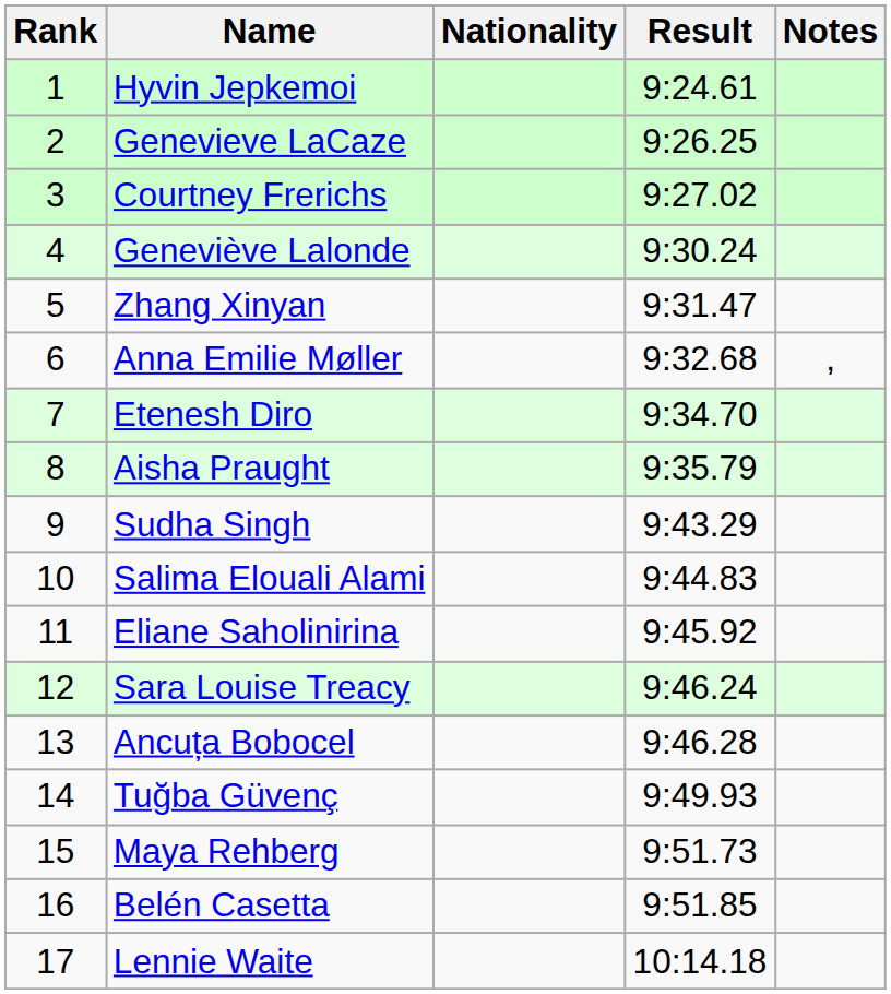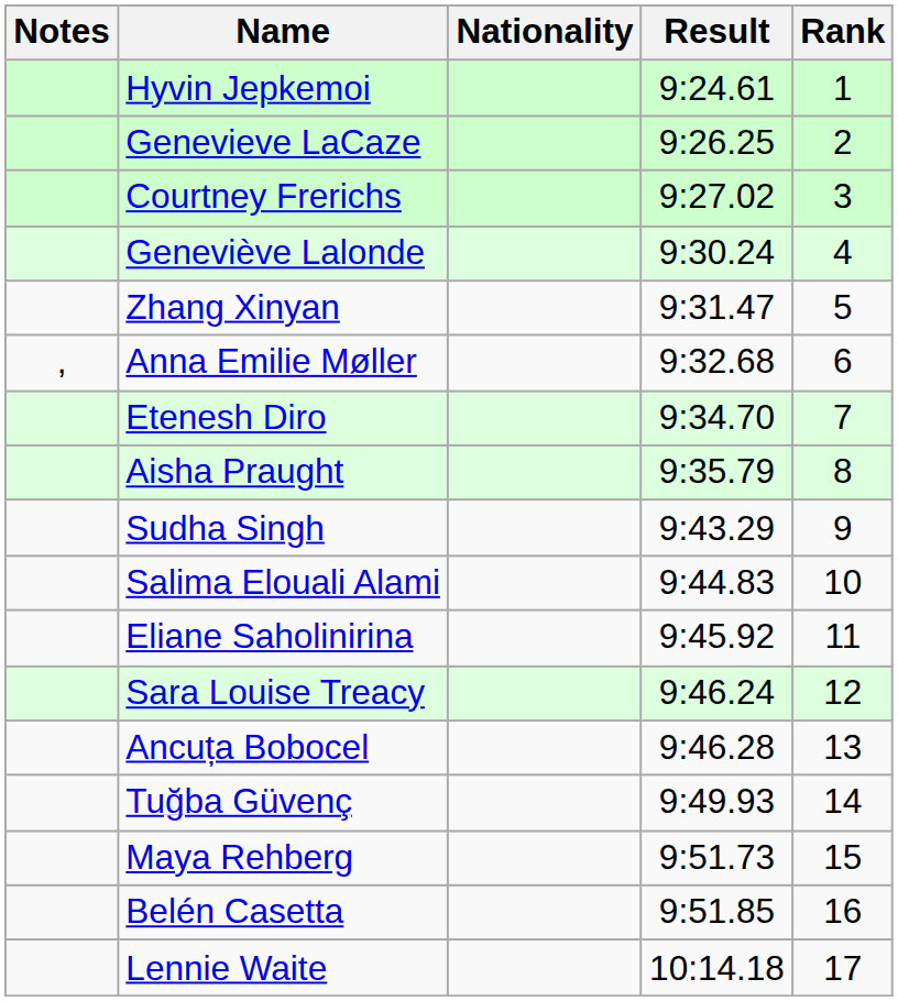columns swapped: Rank <-> Notes
